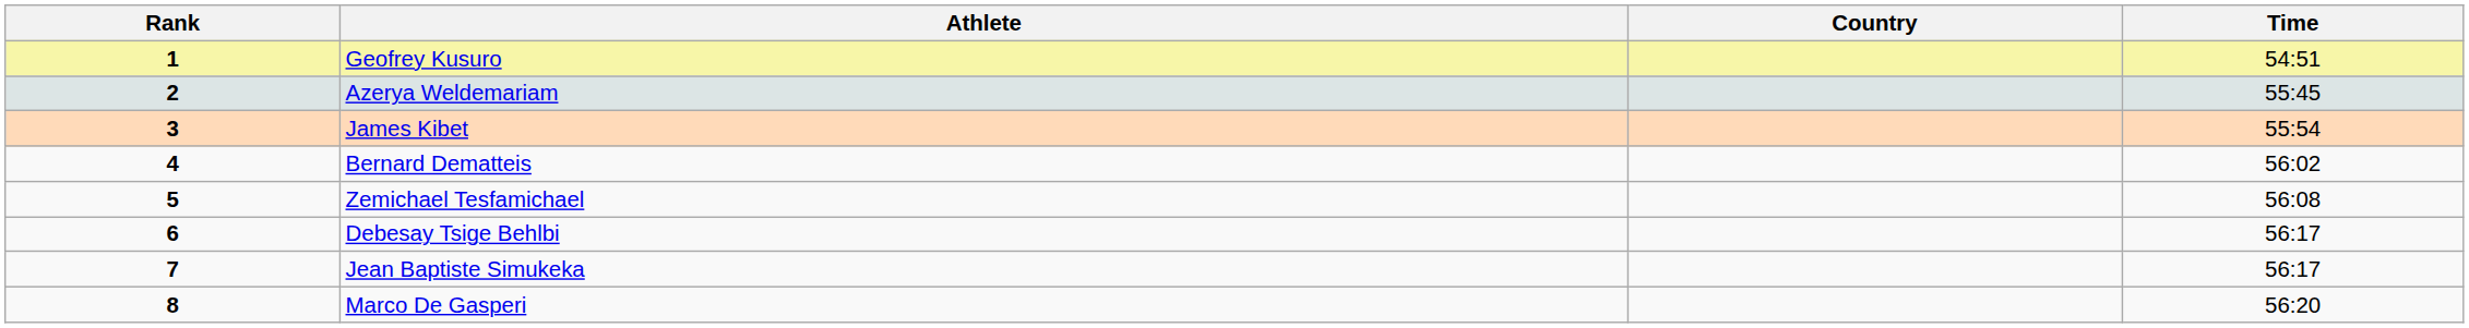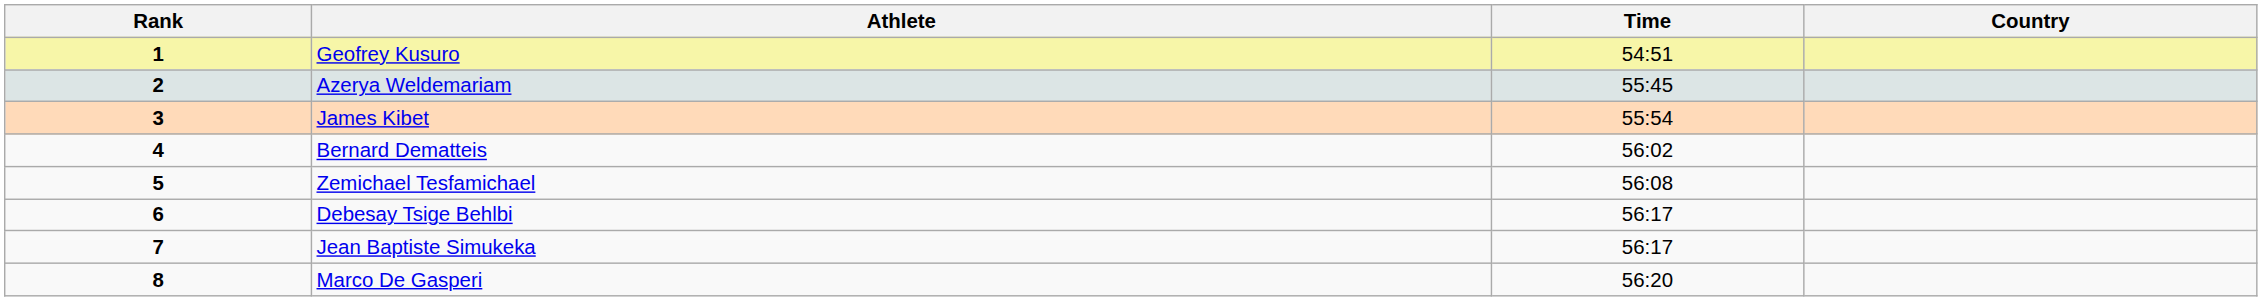columns swapped: Country <-> Time
